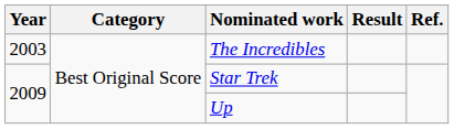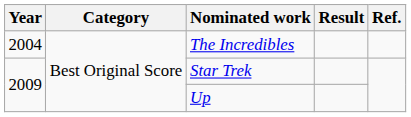The Incredibles | Year: 2003 -> 2004
